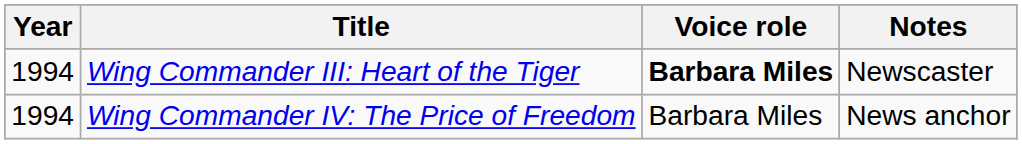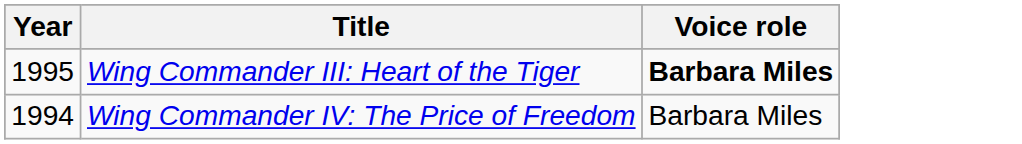- column: Notes | Newscaster | News anchor
Wing Commander III: Heart of the Tiger | Year: 1994 -> 1995
